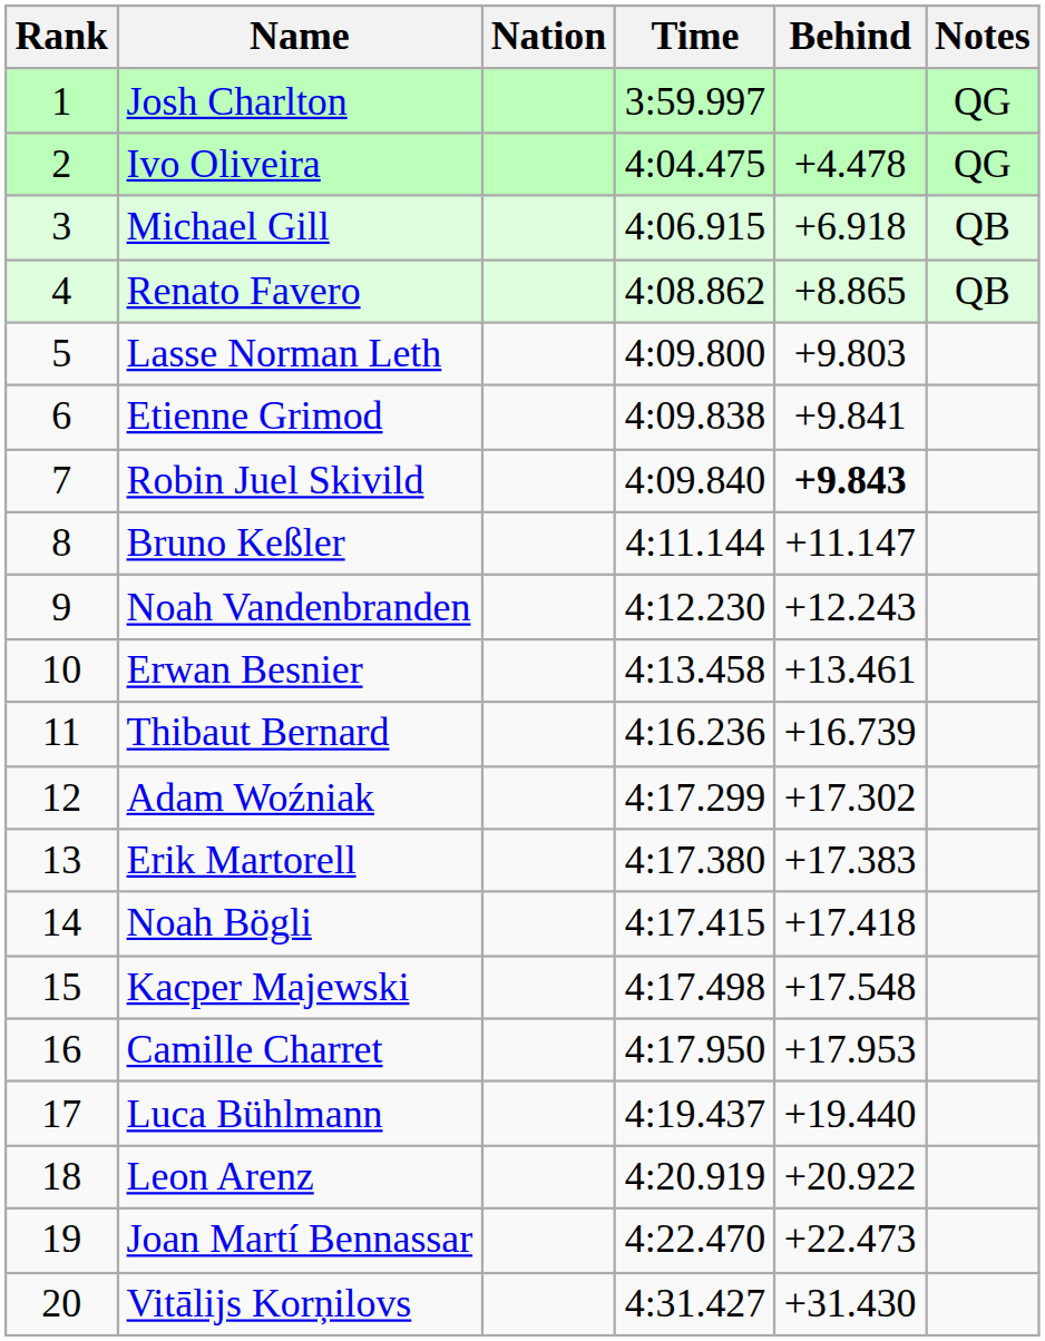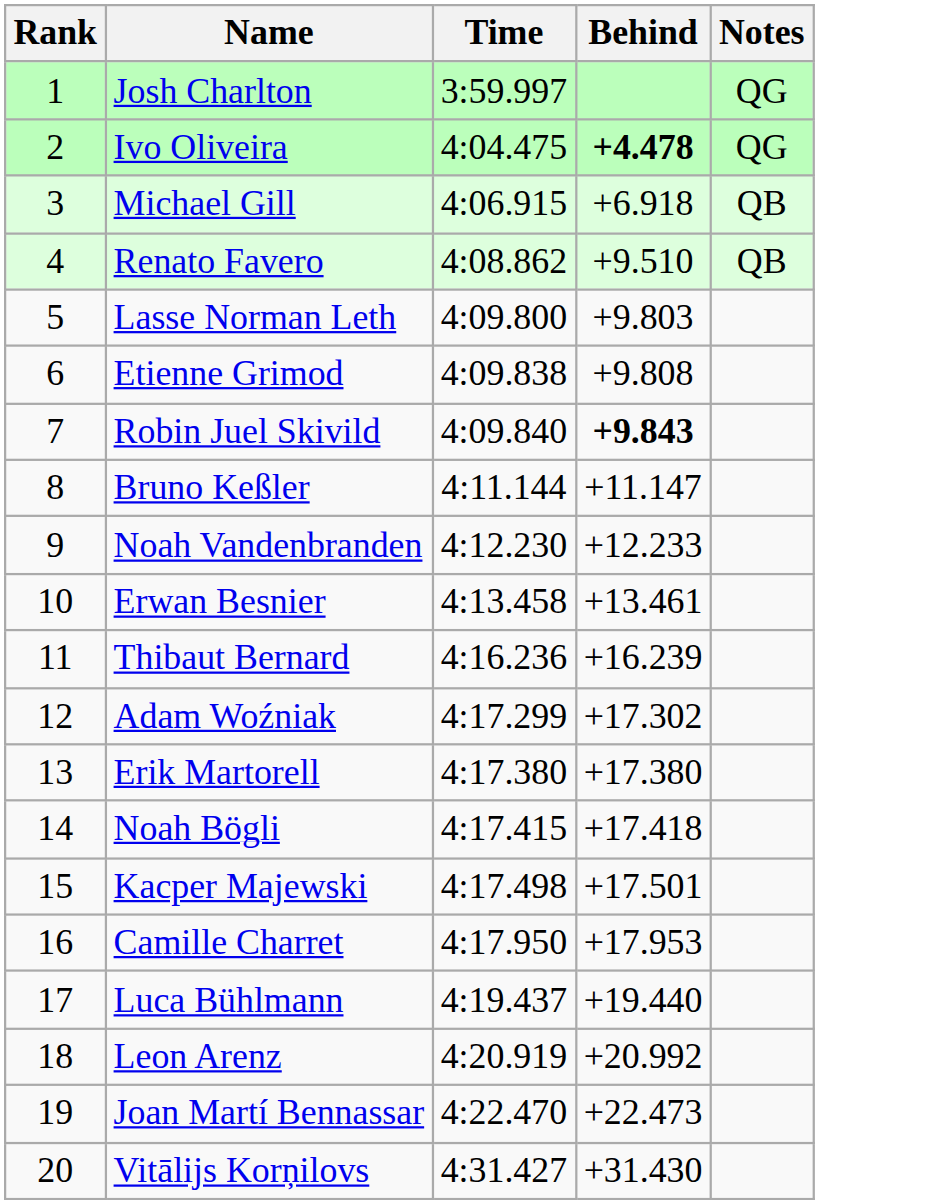- column: Nation
Ivo Oliveira | Behind: normal -> bold
Renato Favero | Behind: +8.865 -> +9.510
Etienne Grimod | Behind: +9.841 -> +9.808
Noah Vandenbranden | Behind: +12.243 -> +12.233
Thibaut Bernard | Behind: +16.739 -> +16.239
Erik Martorell | Behind: +17.383 -> +17.380
Kacper Majewski | Behind: +17.548 -> +17.501
Leon Arenz | Behind: +20.922 -> +20.992
